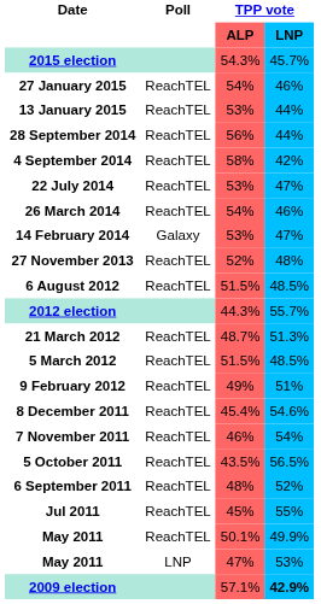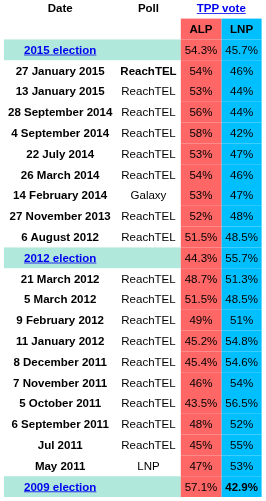27 January 2015 | Poll: normal -> bold
+ row: 11 January 2012 | ReachTEL | 45.2% | 54.8%
- row: May 2011 | ReachTEL | 50.1% | 49.9%
